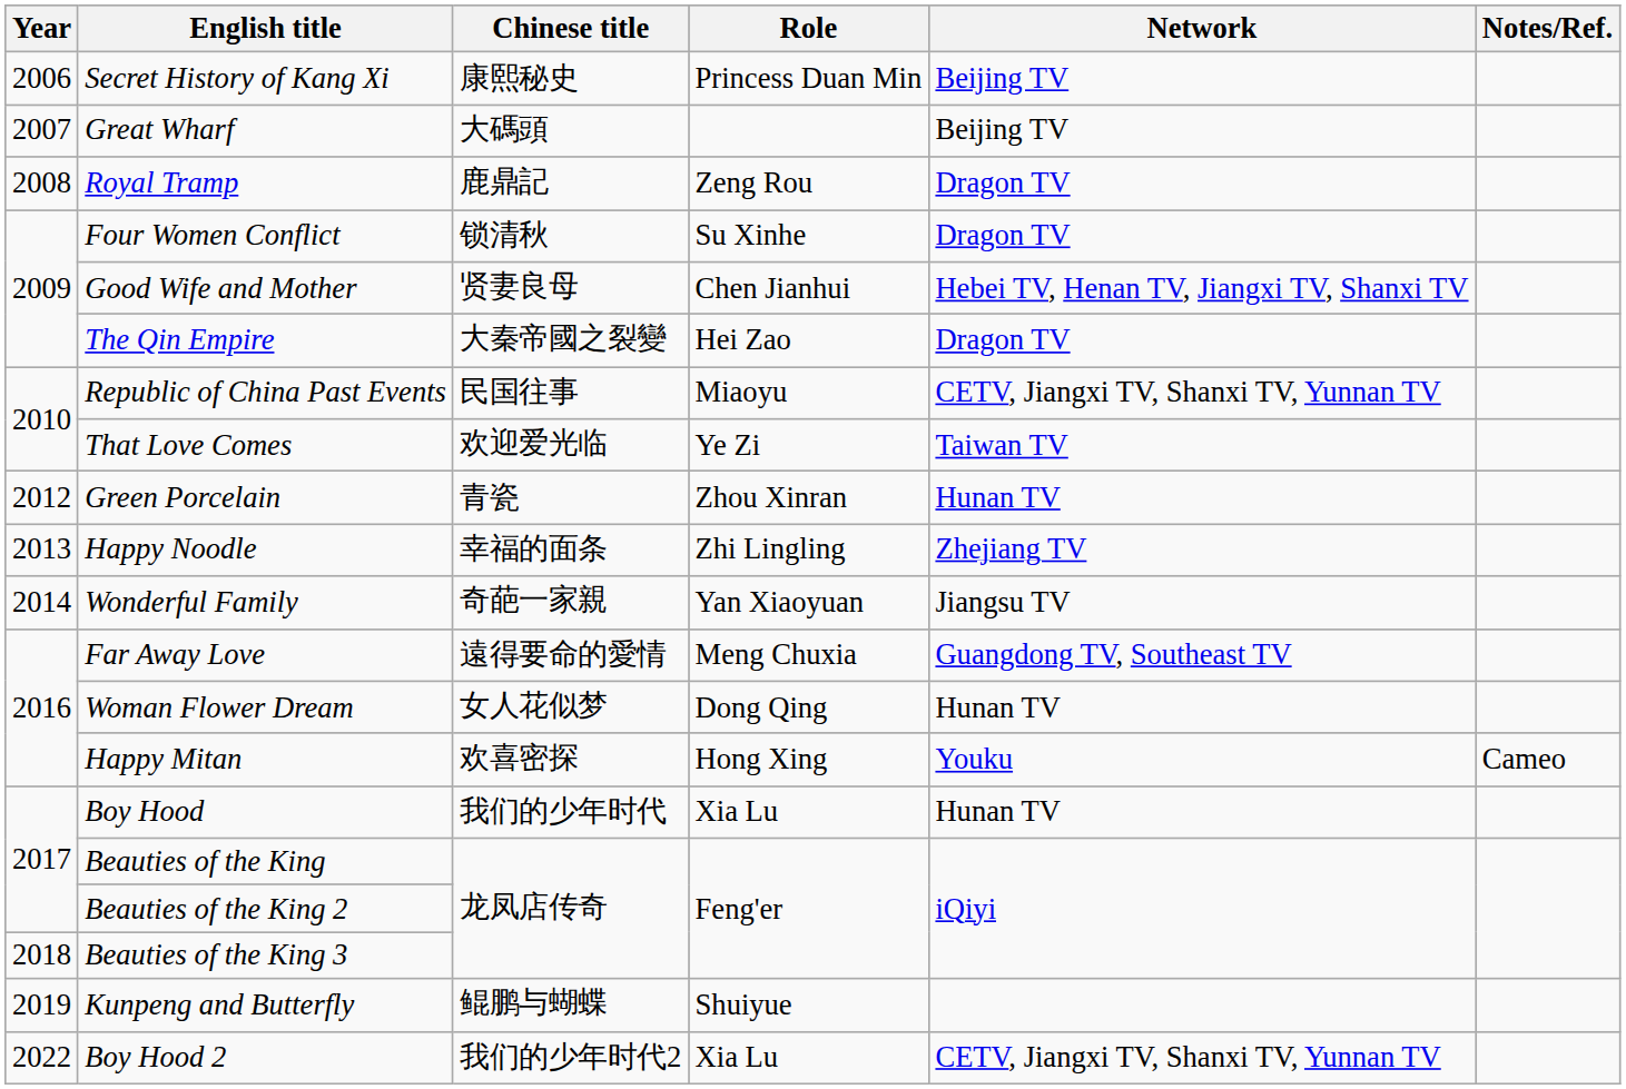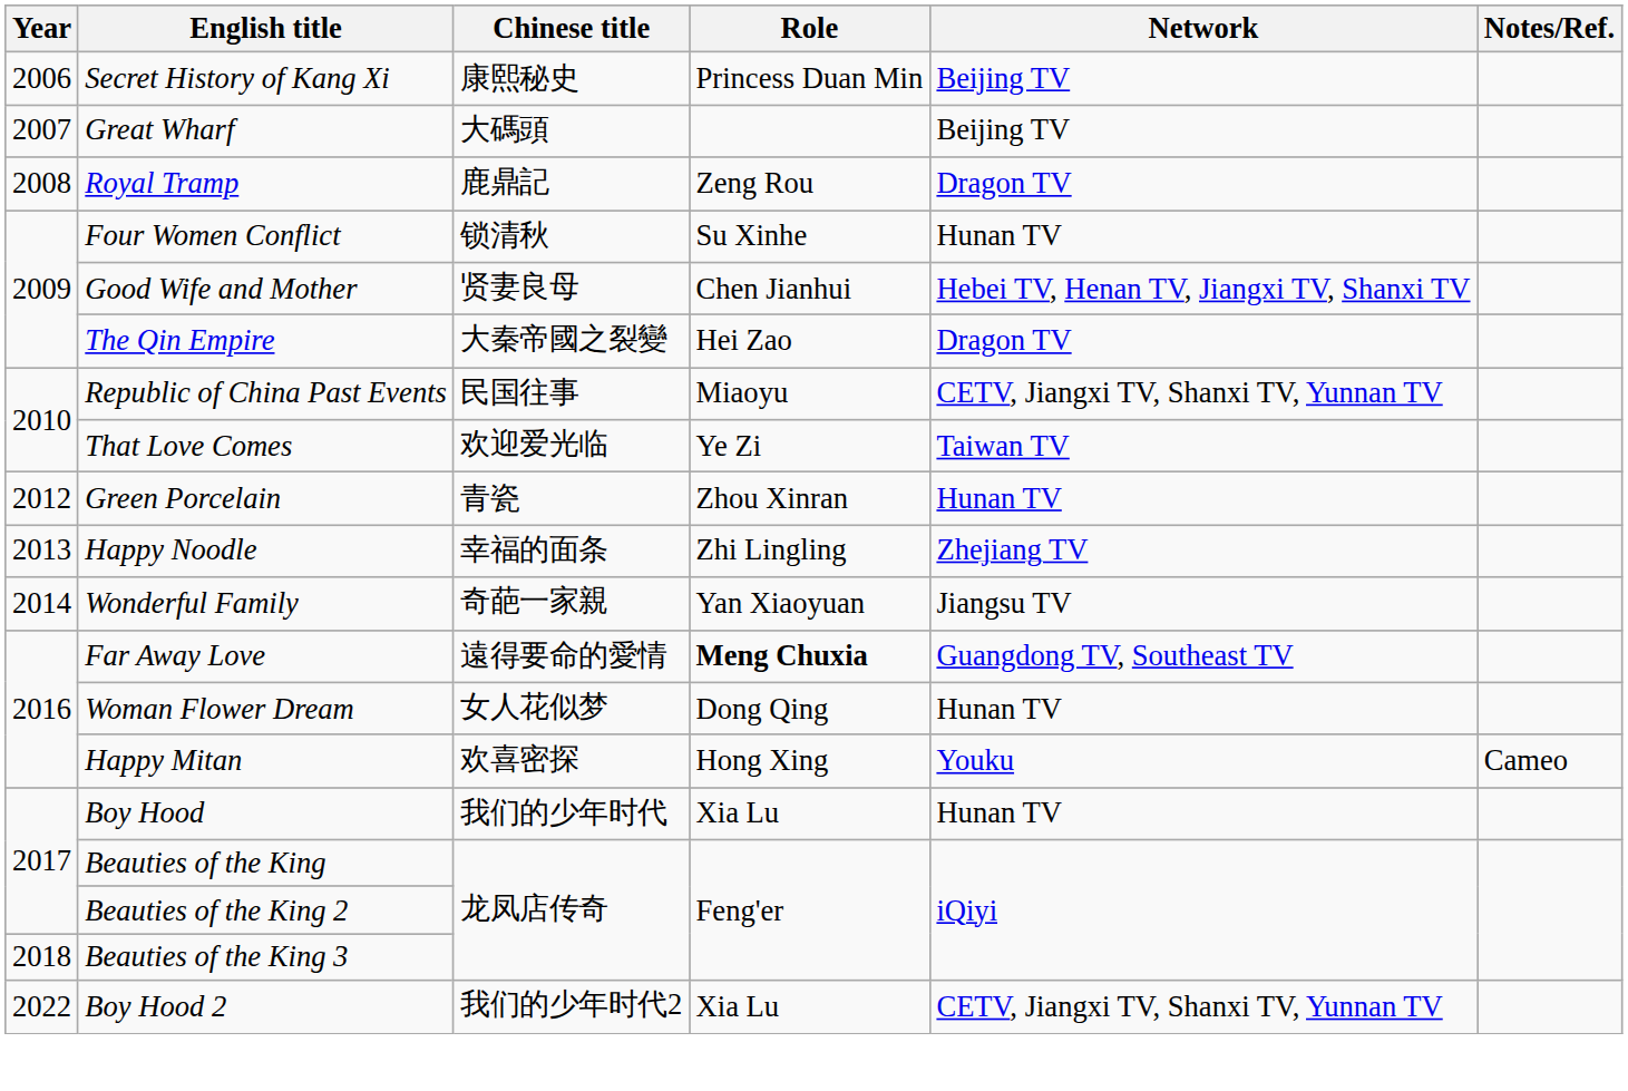Four Women Conflict | Network: Dragon TV -> Hunan TV
Far Away Love | Role: normal -> bold
- row: 2019 | Kunpeng and Butterfly | 鲲鹏与蝴蝶 | Shuiyue
